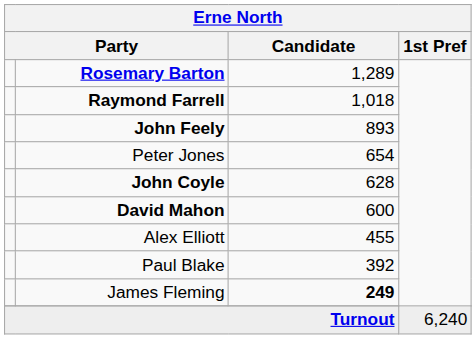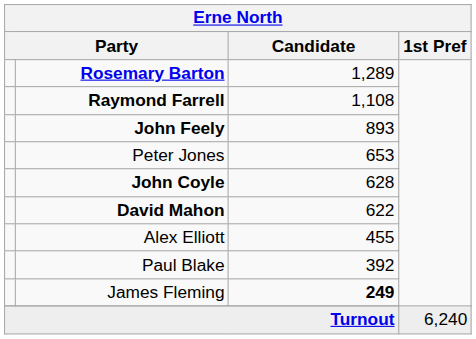Raymond Farrell | Candidate: 1,018 -> 1,108
Peter Jones | Candidate: 654 -> 653
David Mahon | Candidate: 600 -> 622
